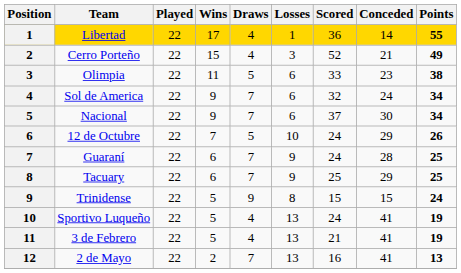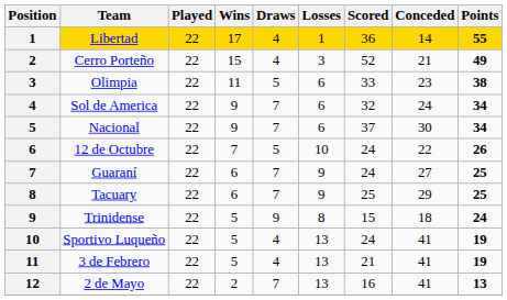12 de Octubre | Conceded: 29 -> 22
Guaraní | Conceded: 28 -> 27
Trinidense | Conceded: 15 -> 18
